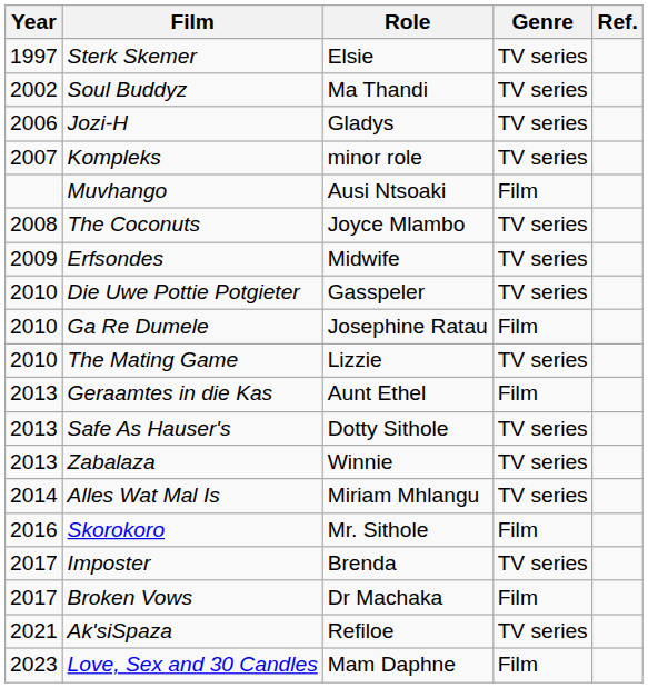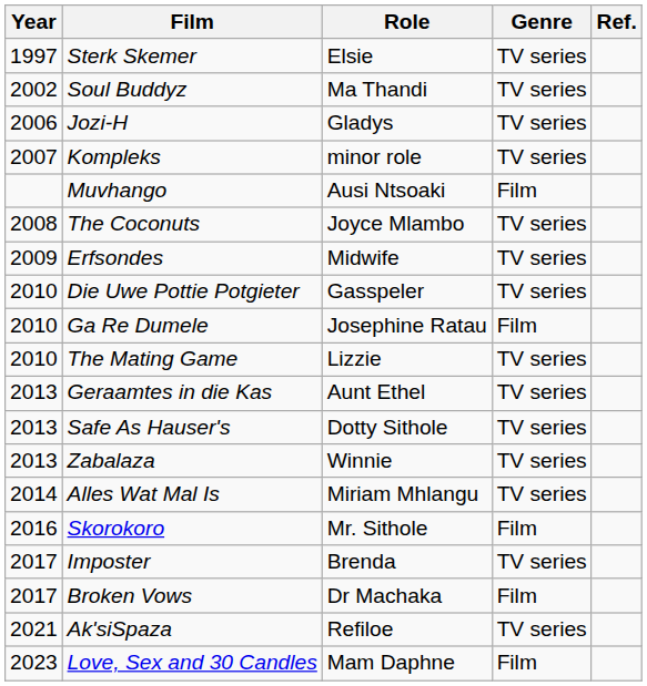Geraamtes in die Kas | Genre: Film -> TV series
